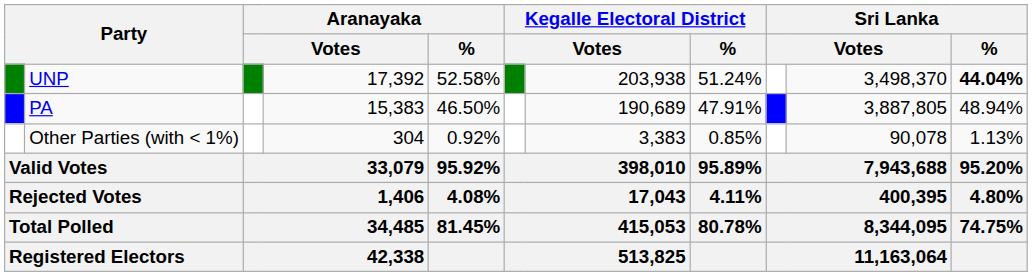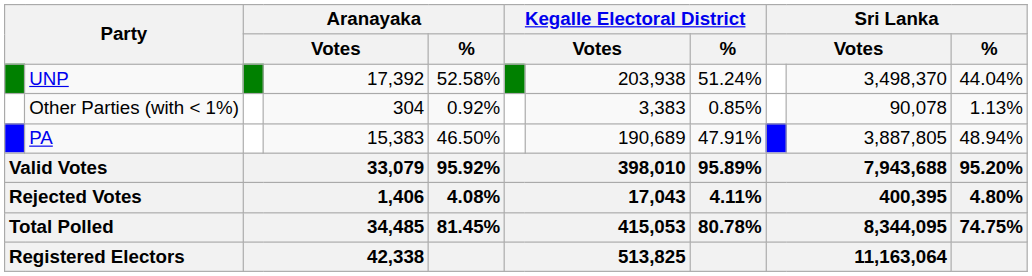UNP | Sri Lanka / %: bold -> normal
rows swapped: PA <-> Other Parties (with < 1%)
